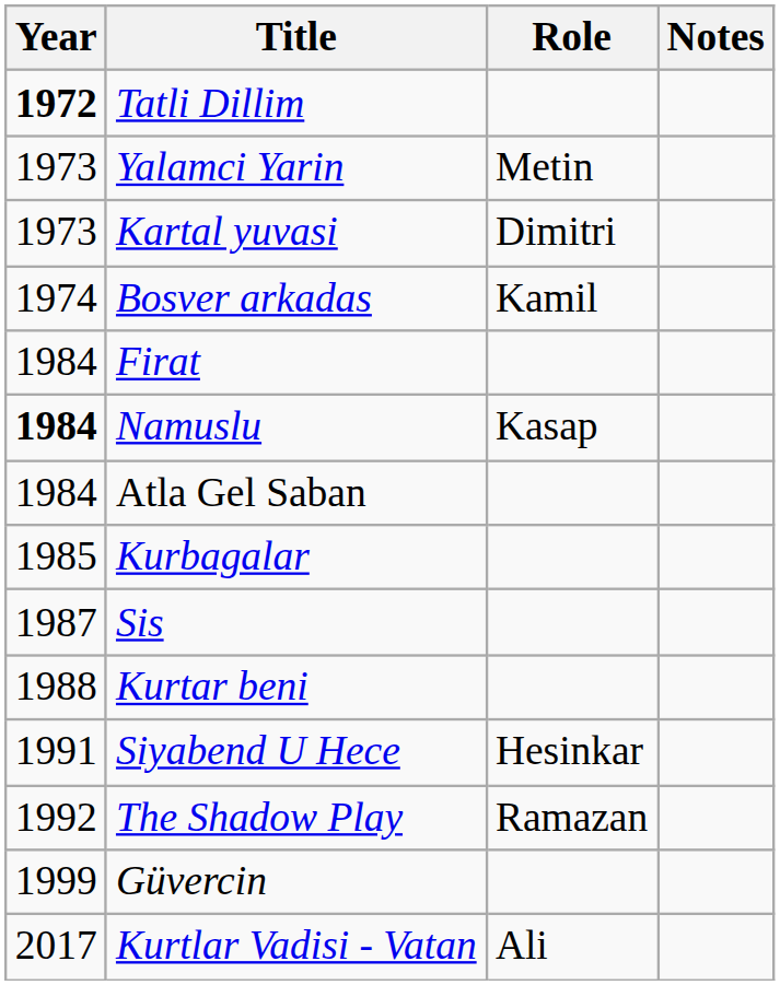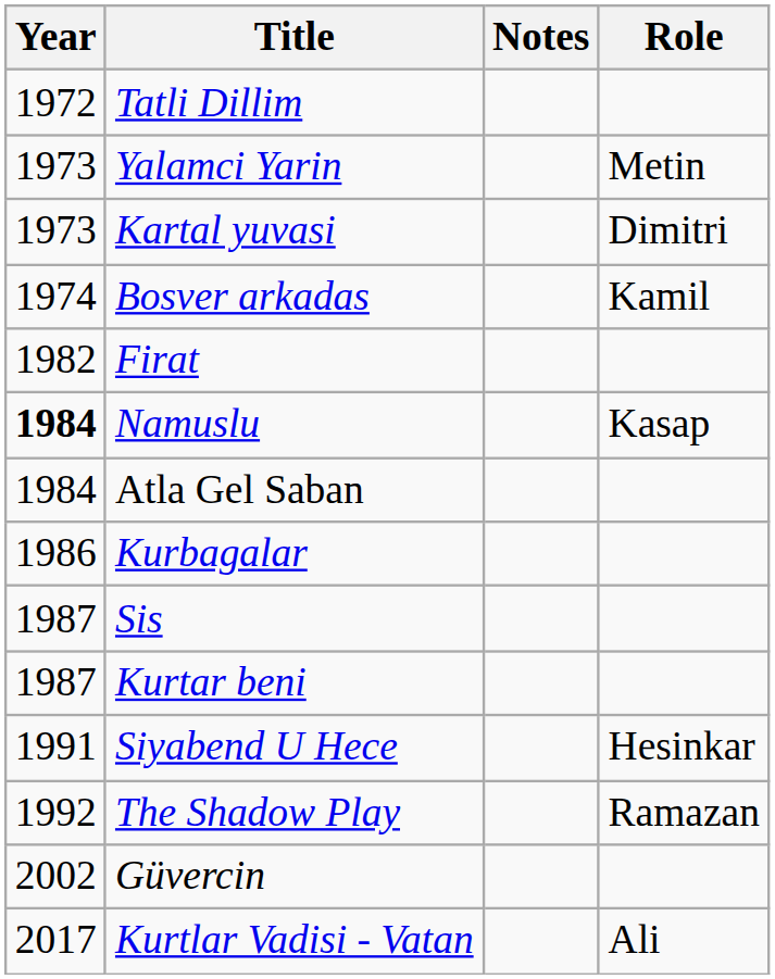columns swapped: Role <-> Notes
Tatli Dillim | Year: bold -> normal
Firat | Year: 1984 -> 1982
Kurbagalar | Year: 1985 -> 1986
Kurtar beni | Year: 1988 -> 1987
Güvercin | Year: 1999 -> 2002
